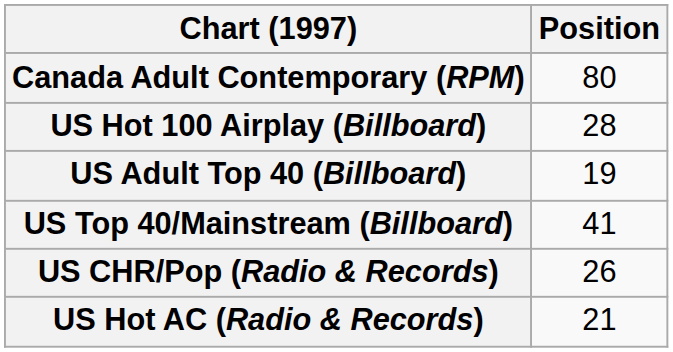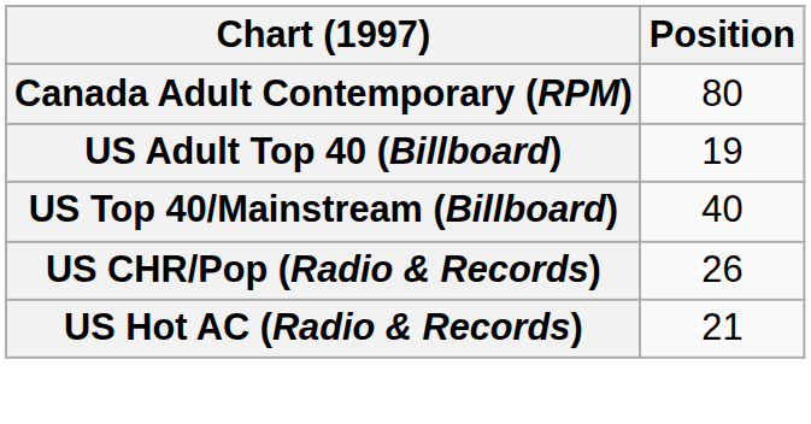- row: US Hot 100 Airplay (Billboard) | 28
US Top 40/Mainstream (Billboard) | Position: 41 -> 40
